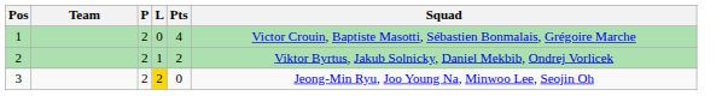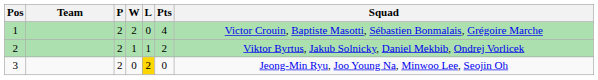+ column: W | 2 | 1 | 0
